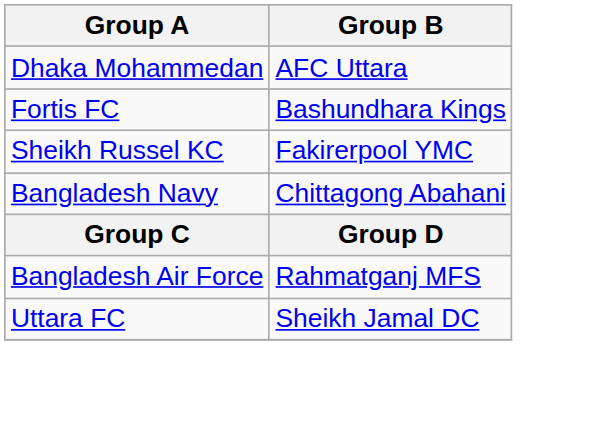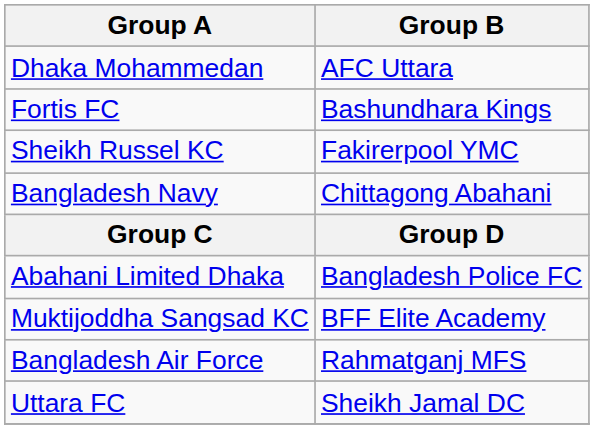+ row: Abahani Limited Dhaka | Bangladesh Police FC
+ row: Muktijoddha Sangsad KC | BFF Elite Academy
